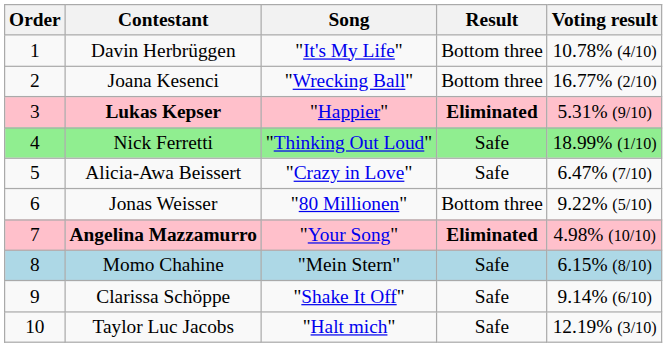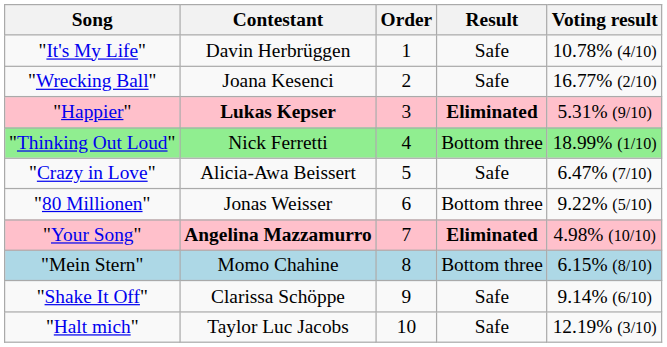columns swapped: Order <-> Song
Davin Herbrüggen | Result: Bottom three -> Safe
Joana Kesenci | Result: Bottom three -> Safe
Nick Ferretti | Result: Safe -> Bottom three
Momo Chahine | Result: Safe -> Bottom three
